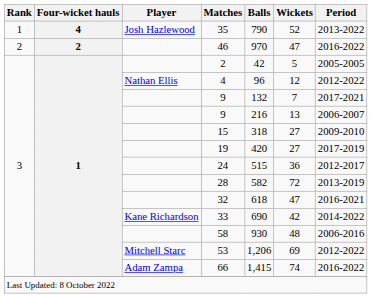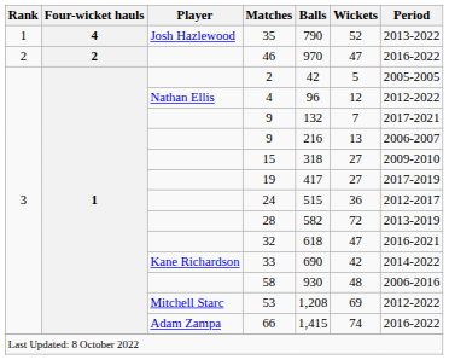19 | Balls: 420 -> 417
53 | Balls: 1,206 -> 1,208
